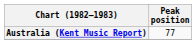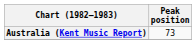Australia (Kent Music Report) | Peak position: 77 -> 73
